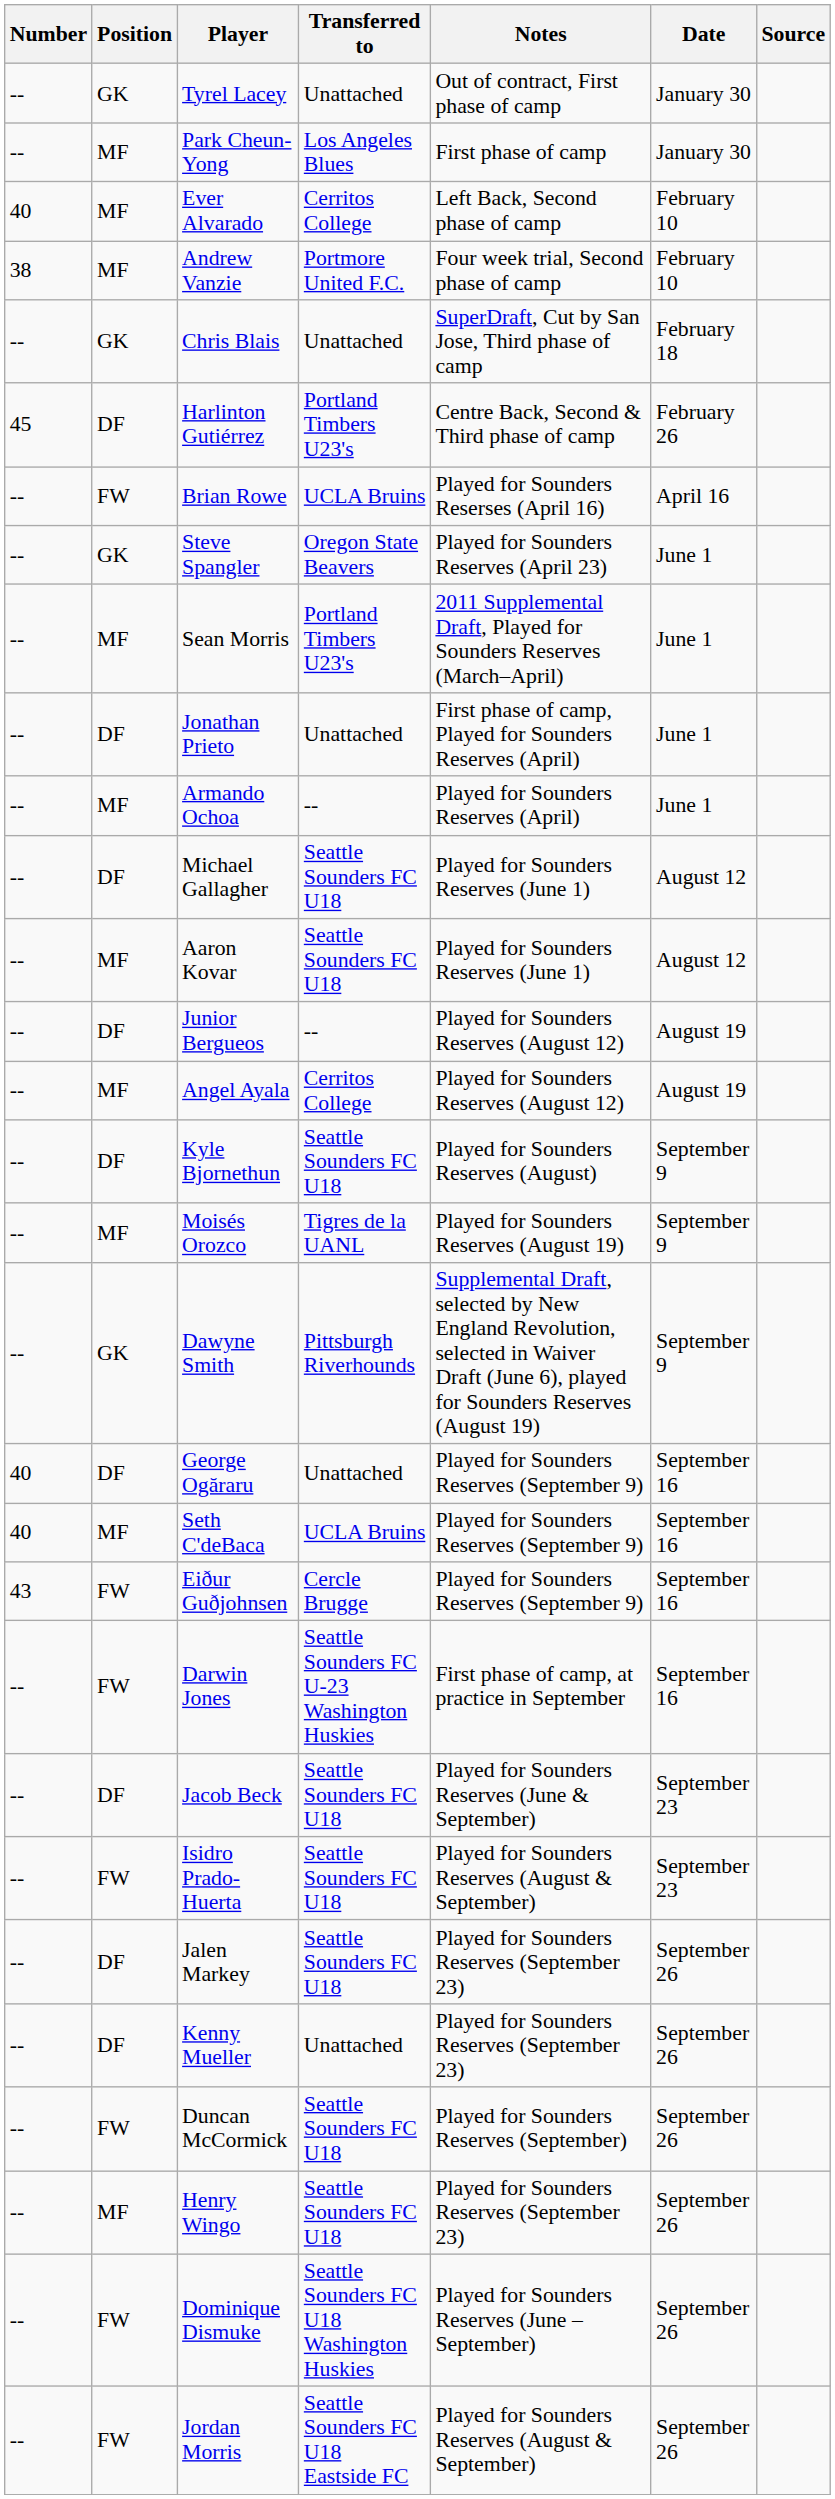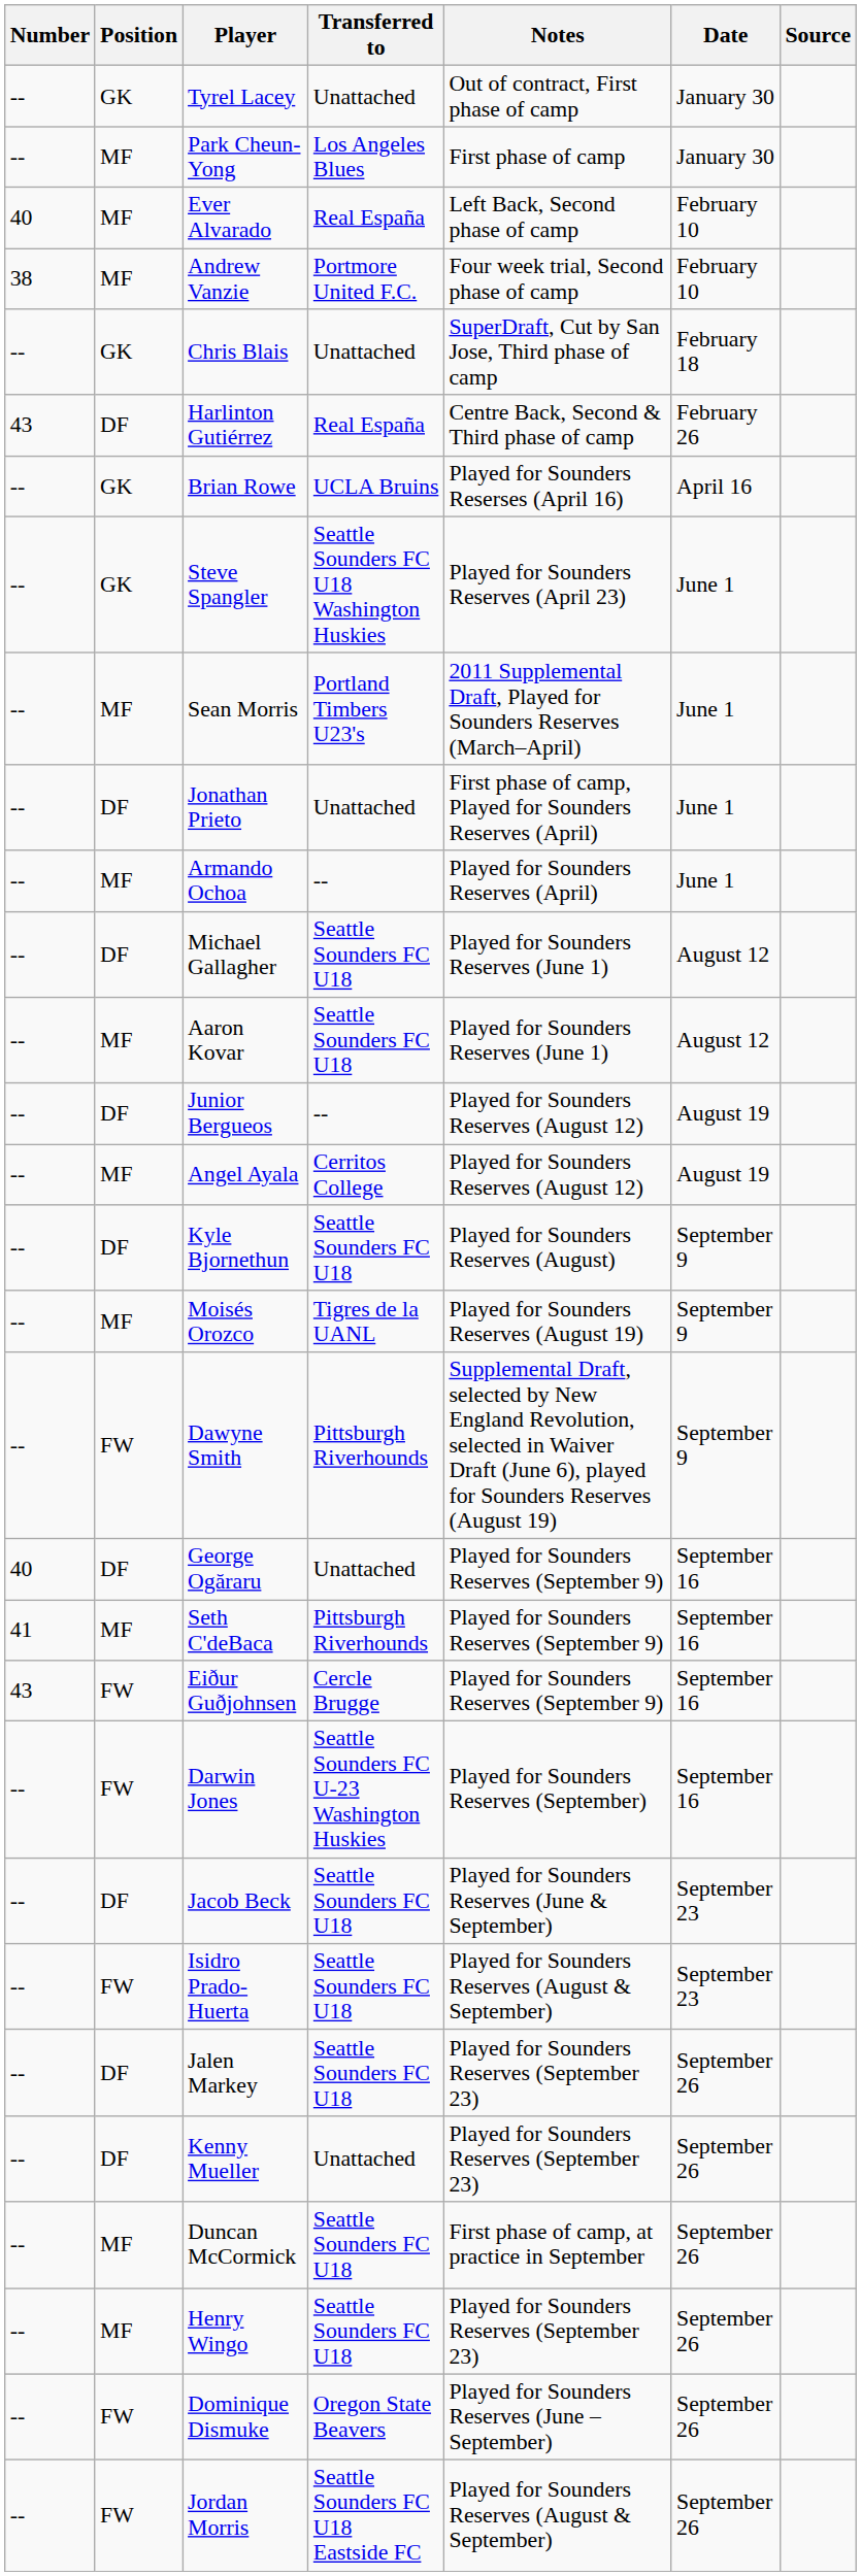Ever Alvarado | Transferred to: Cerritos College -> Real España
Harlinton Gutiérrez | Number: 45 -> 43
Harlinton Gutiérrez | Transferred to: Portland Timbers U23's -> Real España
Brian Rowe | Position: FW -> GK
Steve Spangler | Transferred to: Oregon State Beavers -> Seattle Sounders FC U18 Washington Huskies
Dawyne Smith | Position: GK -> FW
Seth C'deBaca | Number: 40 -> 41
Seth C'deBaca | Transferred to: UCLA Bruins -> Pittsburgh Riverhounds
Darwin Jones | Notes: First phase of camp, at practice in September -> Played for Sounders Reserves (September)
Duncan McCormick | Position: FW -> MF
Duncan McCormick | Notes: Played for Sounders Reserves (September) -> First phase of camp, at practice in September
Dominique Dismuke | Transferred to: Seattle Sounders FC U18 Washington Huskies -> Oregon State Beavers
